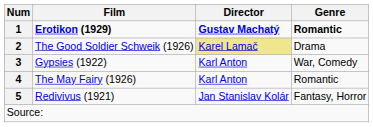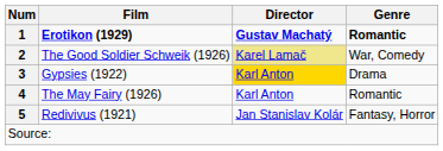The Good Soldier Schweik (1926) | Genre: Drama -> War, Comedy
Gypsies (1922) | Director: no background -> gold background
Gypsies (1922) | Genre: War, Comedy -> Drama
